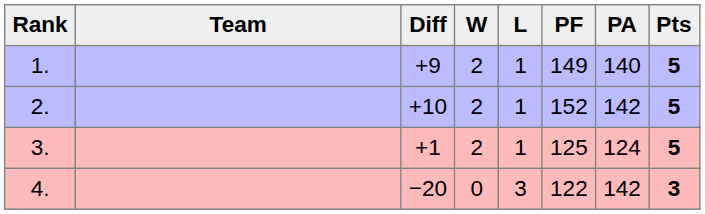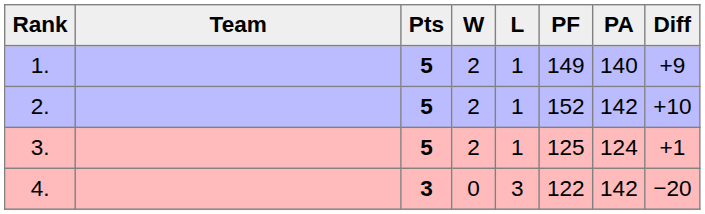columns swapped: Pts <-> Diff
